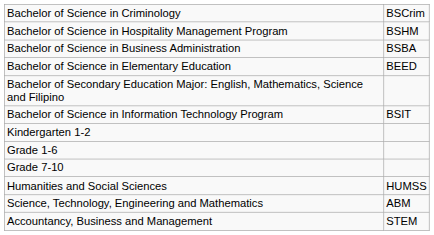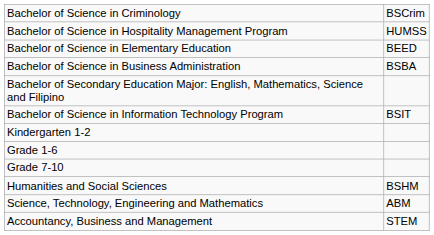Bachelor of Science in Hospitality Management Program | column 2: BSHM -> HUMSS
rows swapped: Bachelor of Science in Business Administration <-> Bachelor of Science in Elementary Education
Humanities and Social Sciences | column 2: HUMSS -> BSHM
